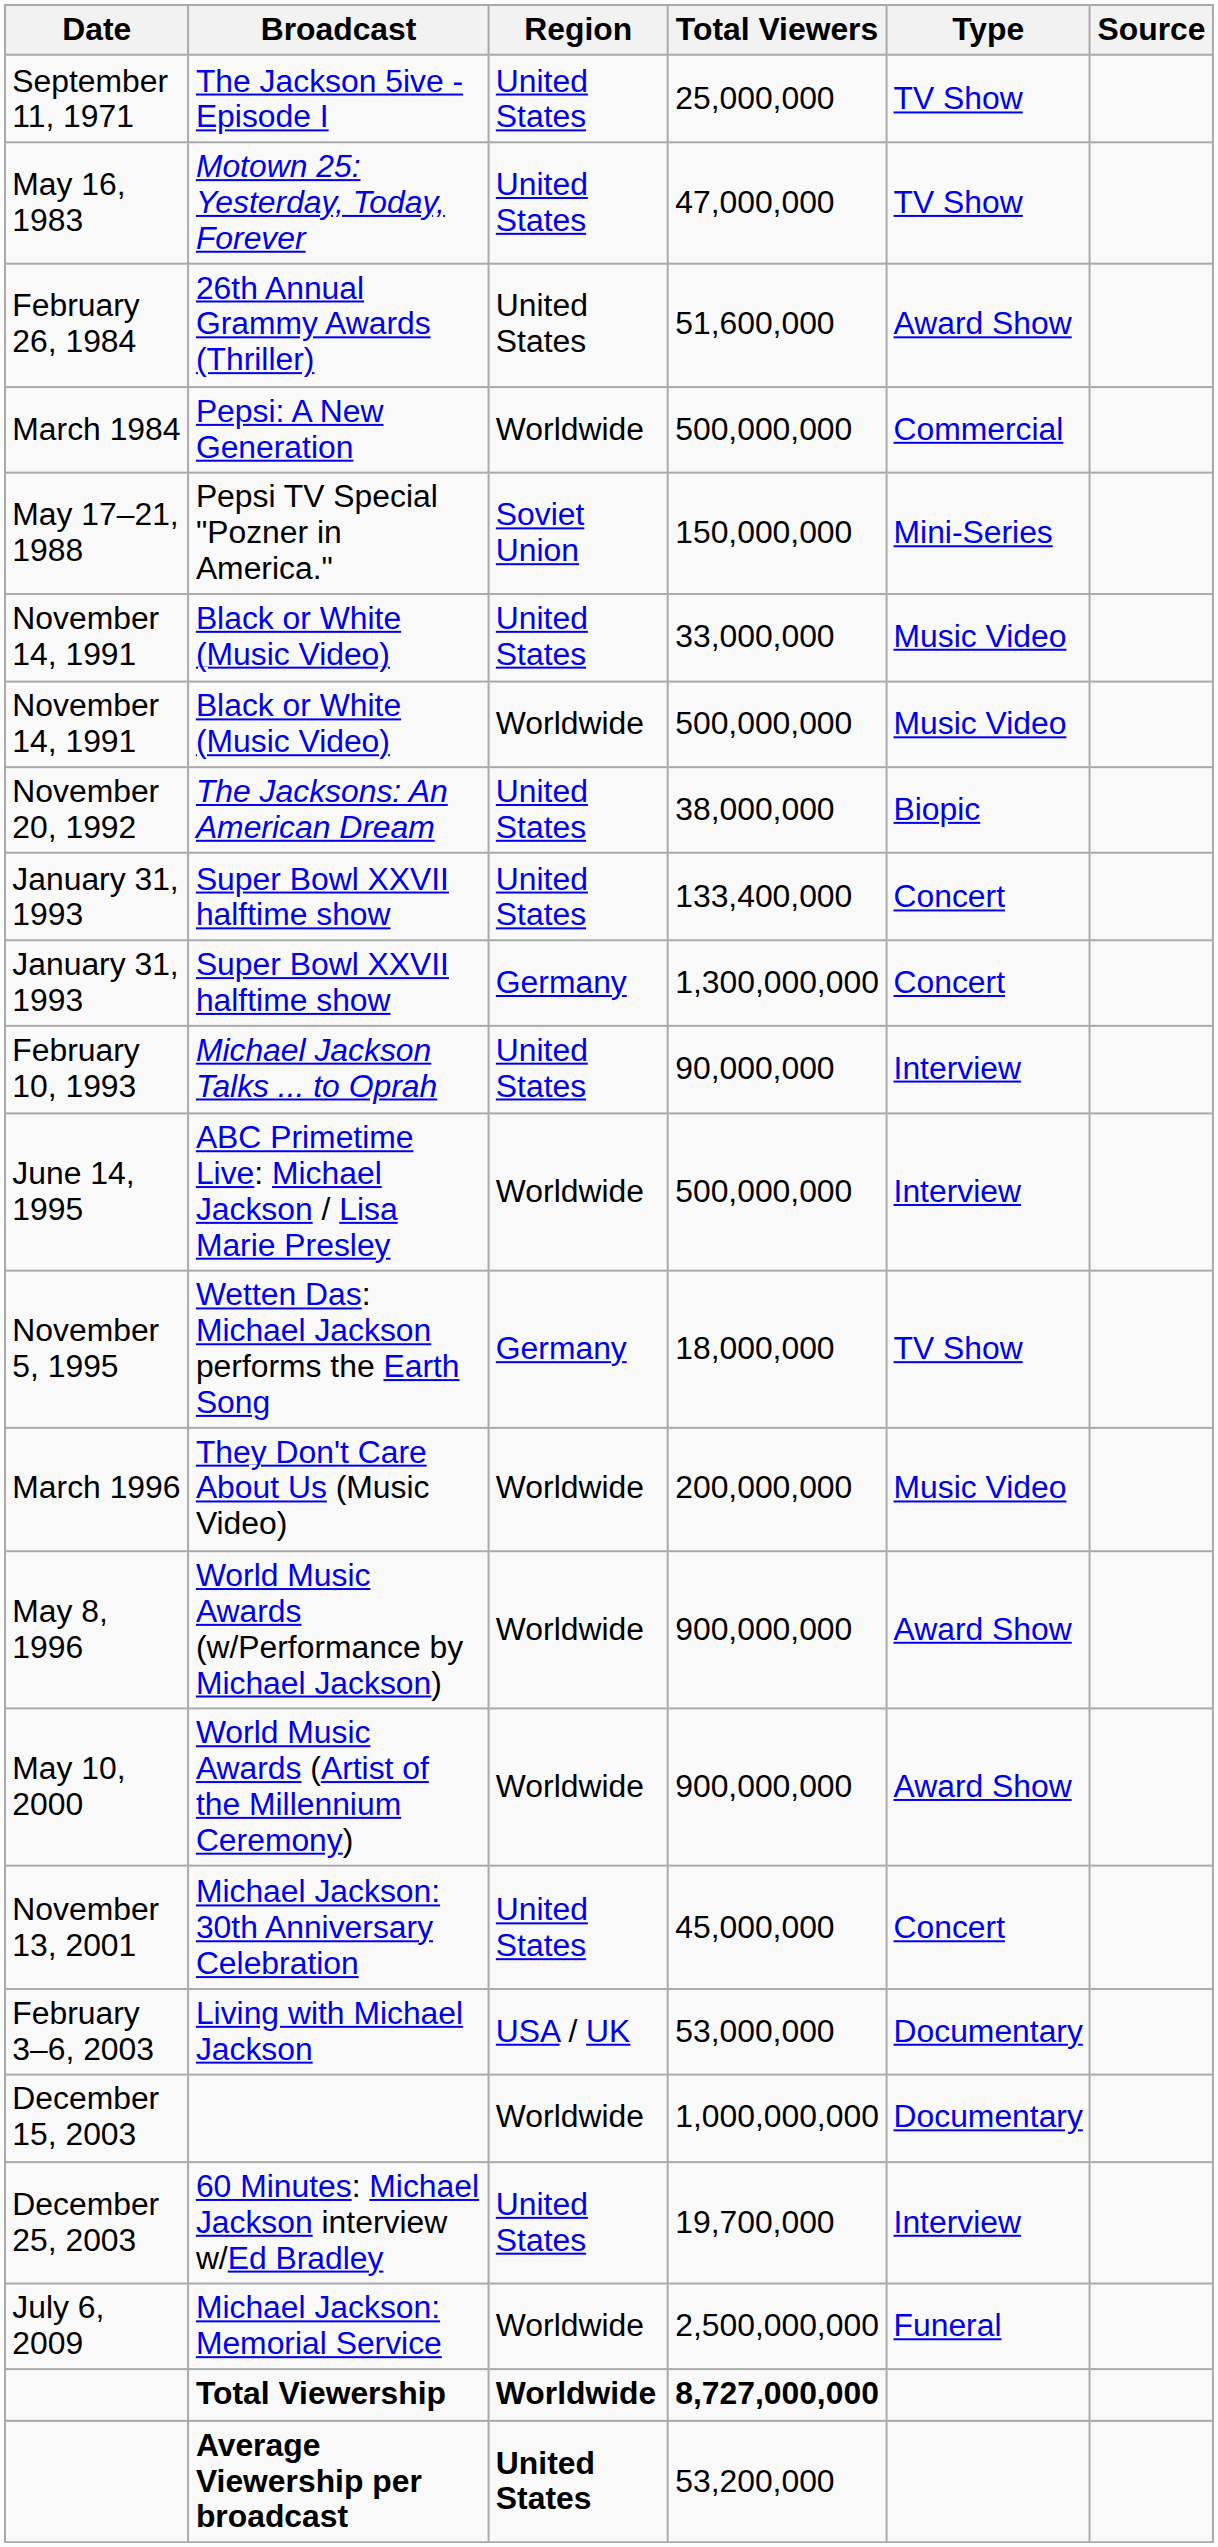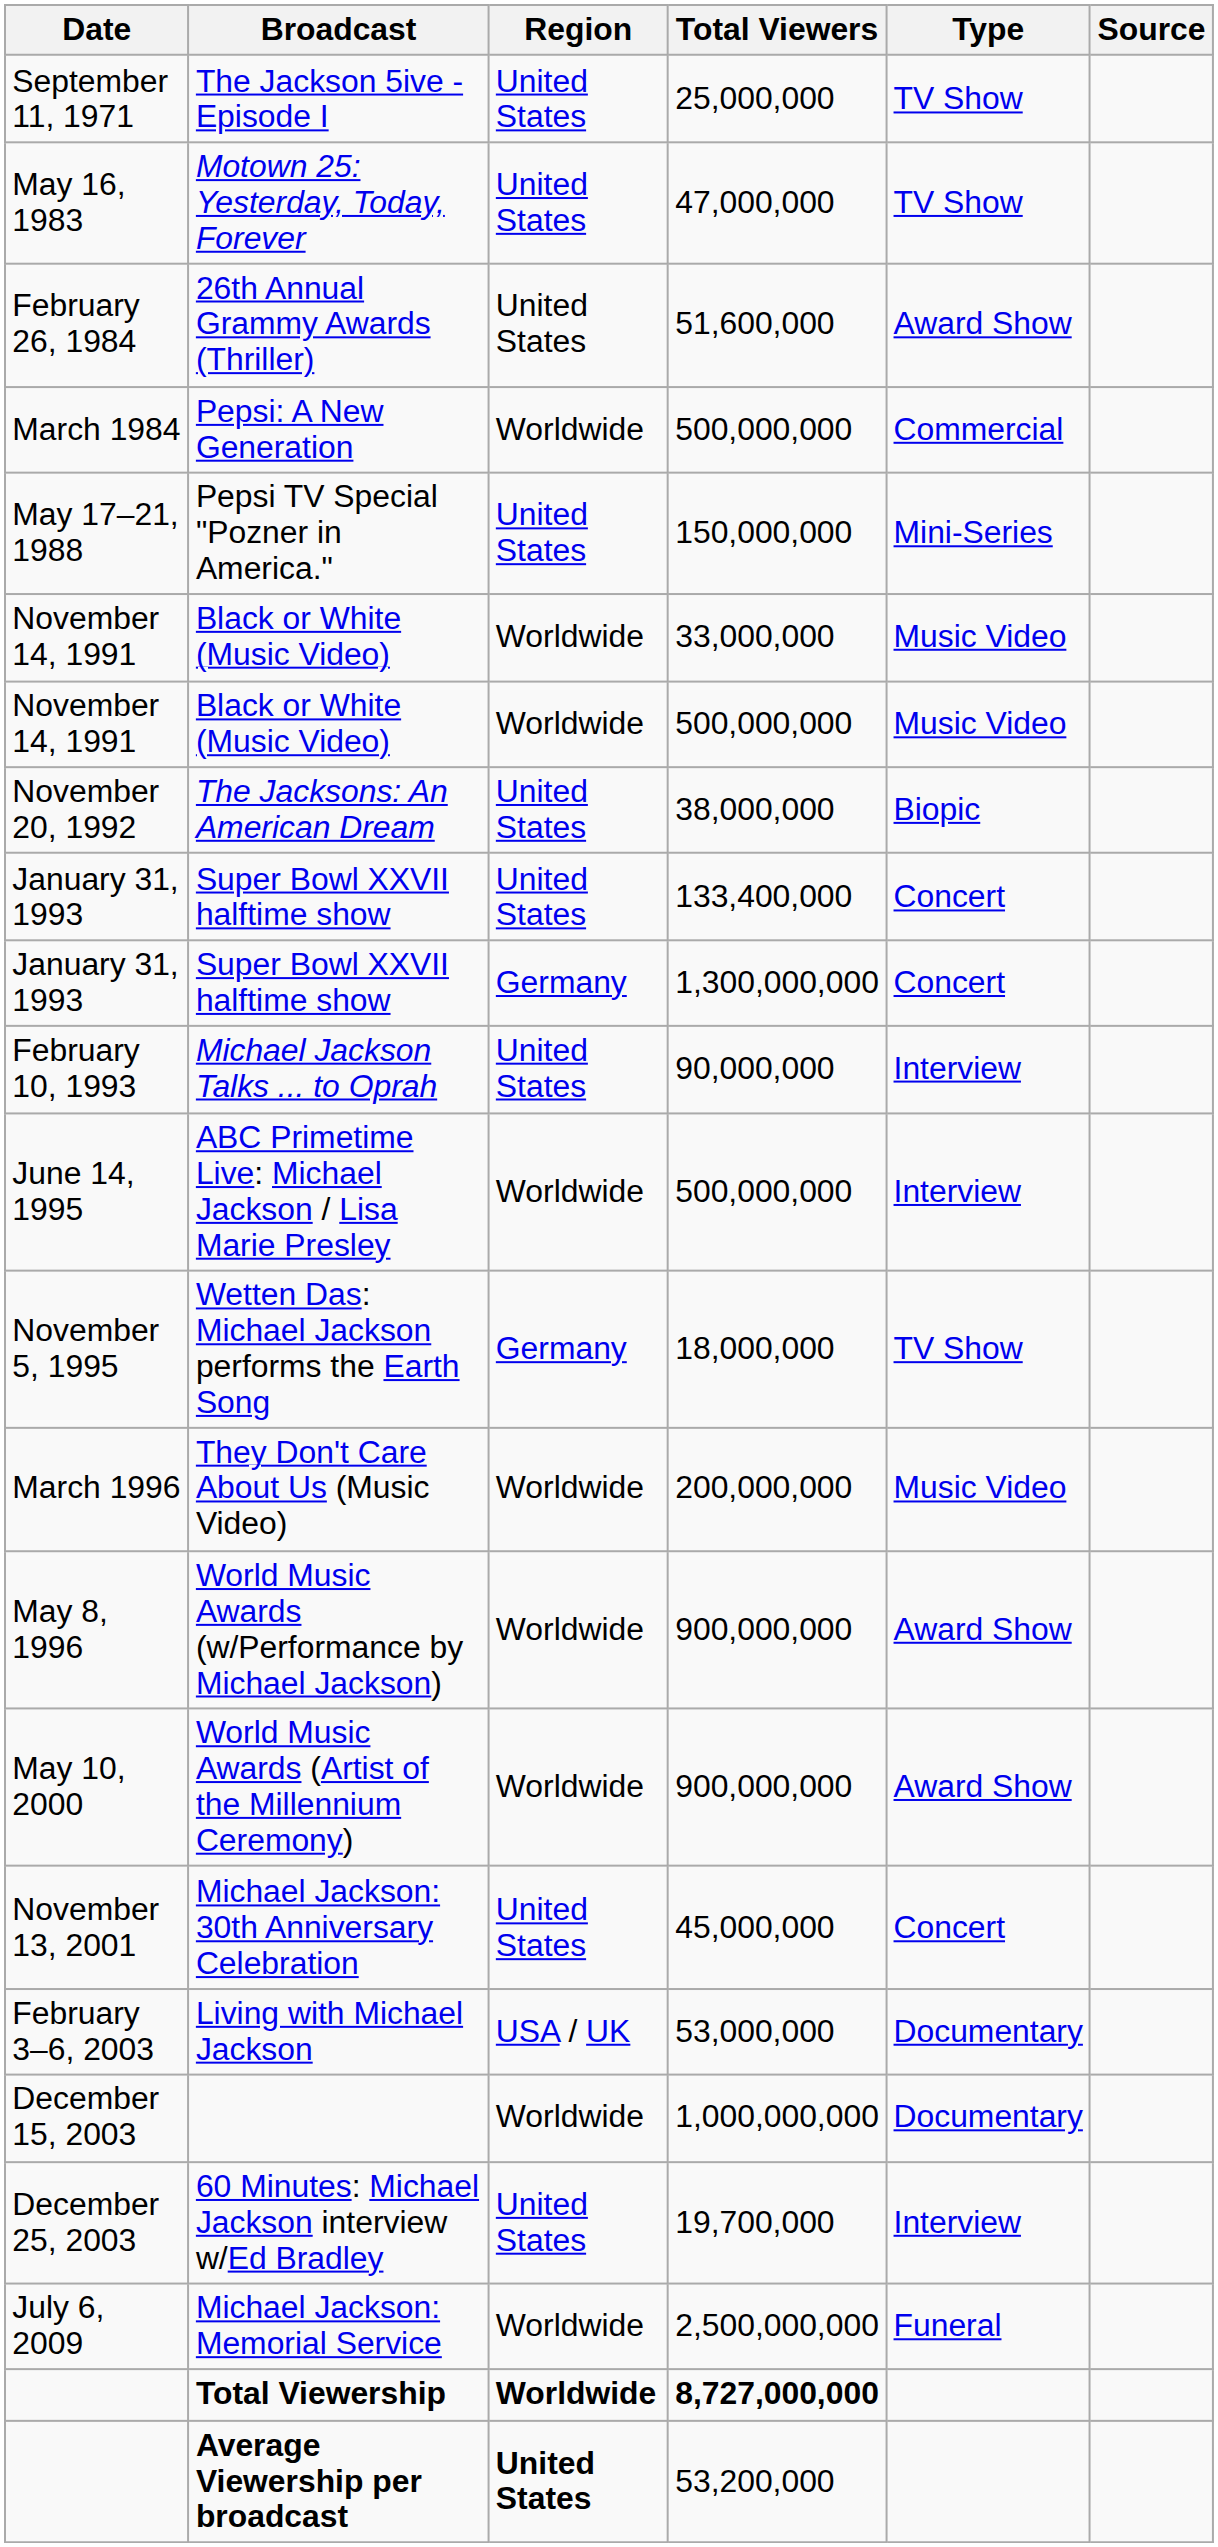Pepsi TV Special "Pozner in America." | Region: Soviet Union -> United States
Black or White (Music Video) / 33,000,000 | Region: United States -> Worldwide
